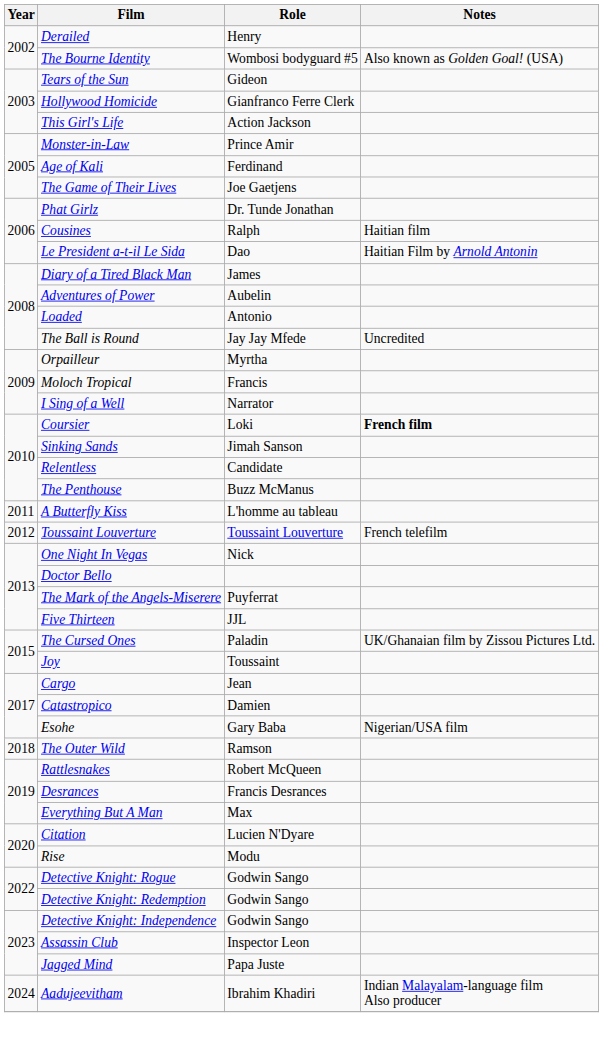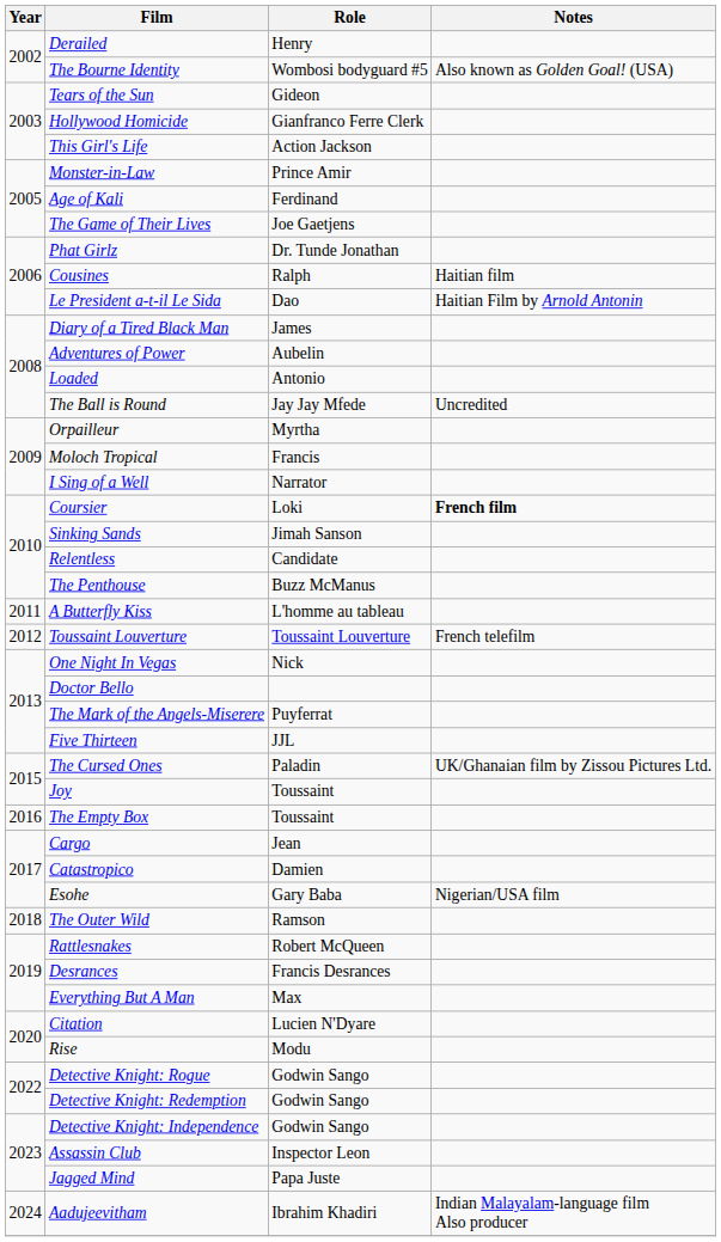+ row: 2016 | The Empty Box | Toussaint
